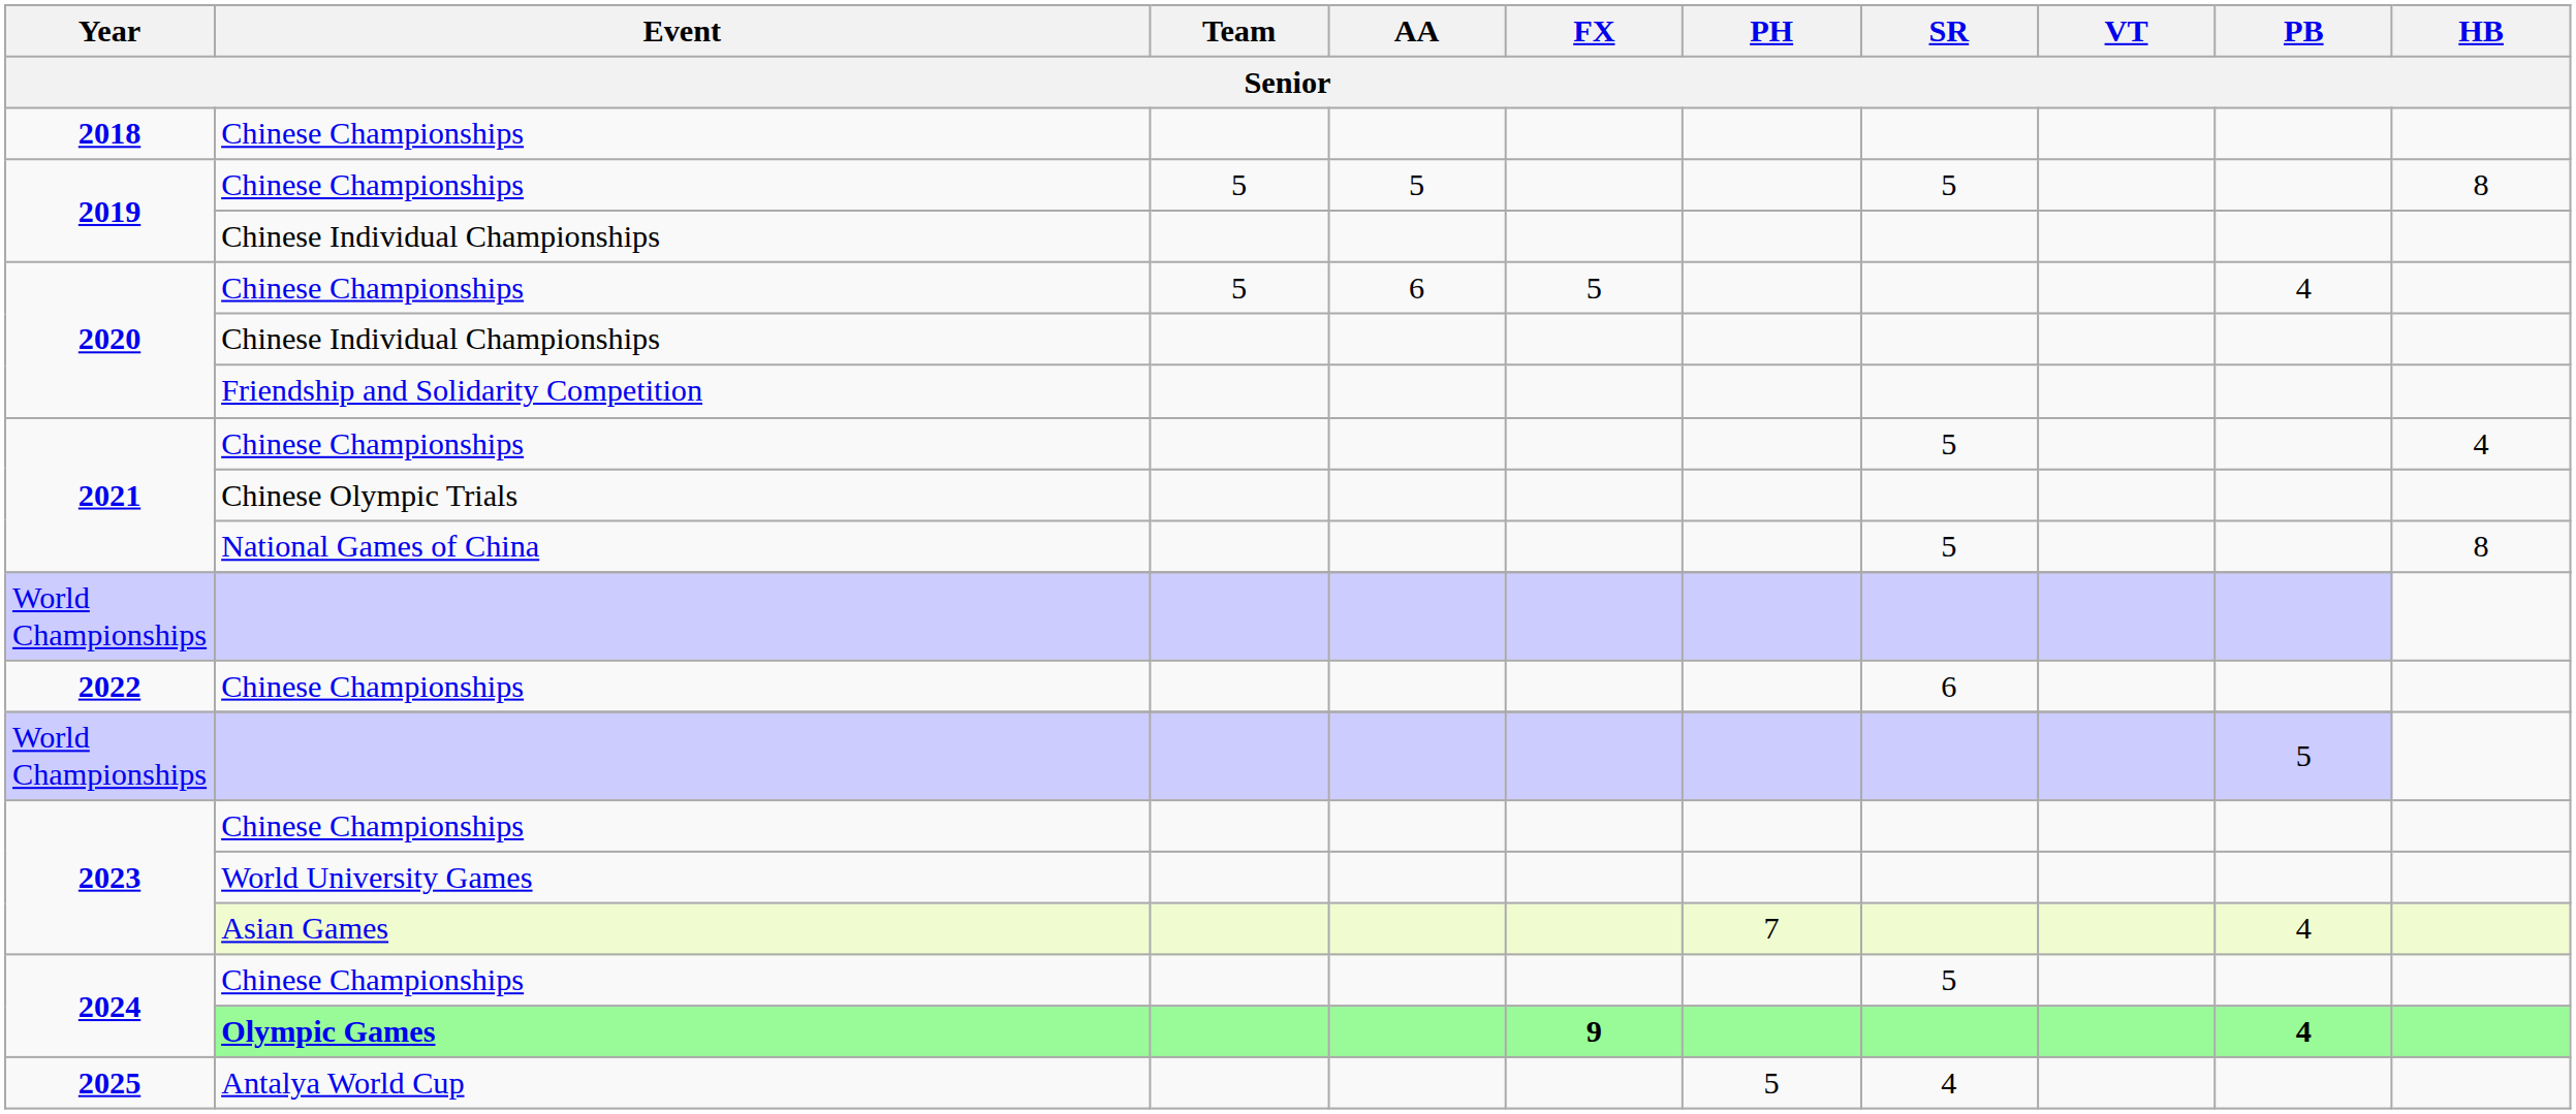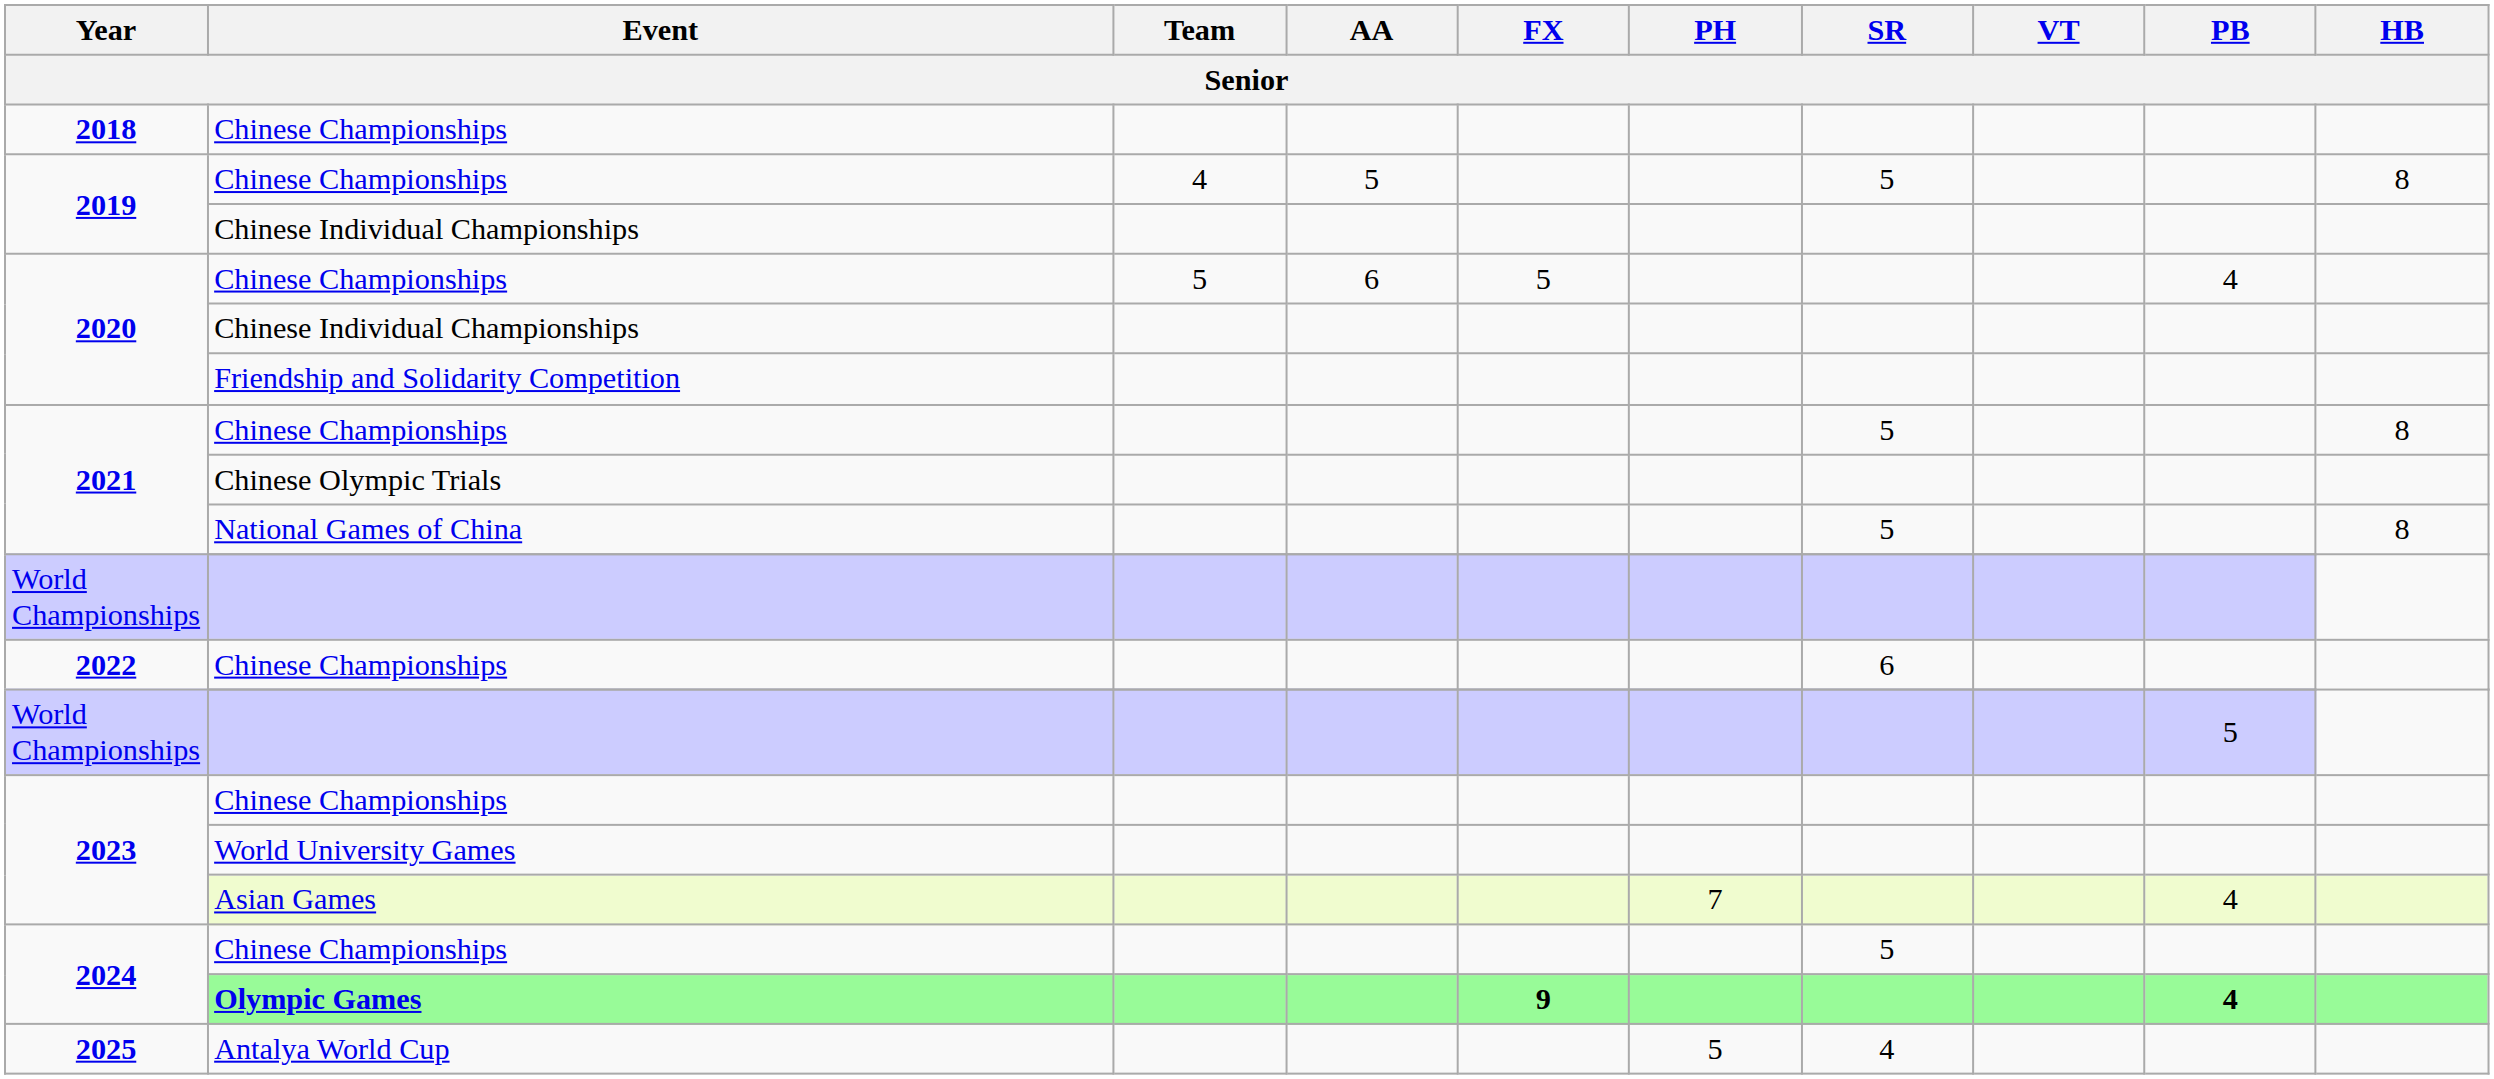2019 / Chinese Championships | Team: 5 -> 4
2021 / Chinese Championships | HB: 4 -> 8
